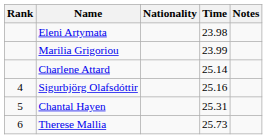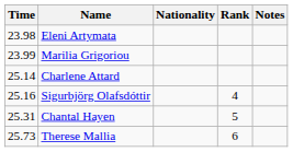columns swapped: Rank <-> Time
